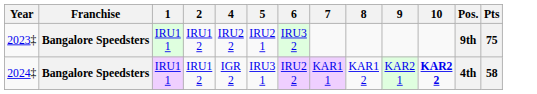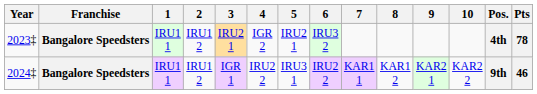+ column: 3 | IRU2 1 | IGR 1
2023‡ | 4: IRU2 2 -> IGR 2
2023‡ | Pos.: 9th -> 4th
2023‡ | Pts: 75 -> 78
2024‡ | 4: IGR 2 -> IRU2 2
2024‡ | 10: bold -> normal
2024‡ | Pos.: 4th -> 9th
2024‡ | Pts: 58 -> 46
